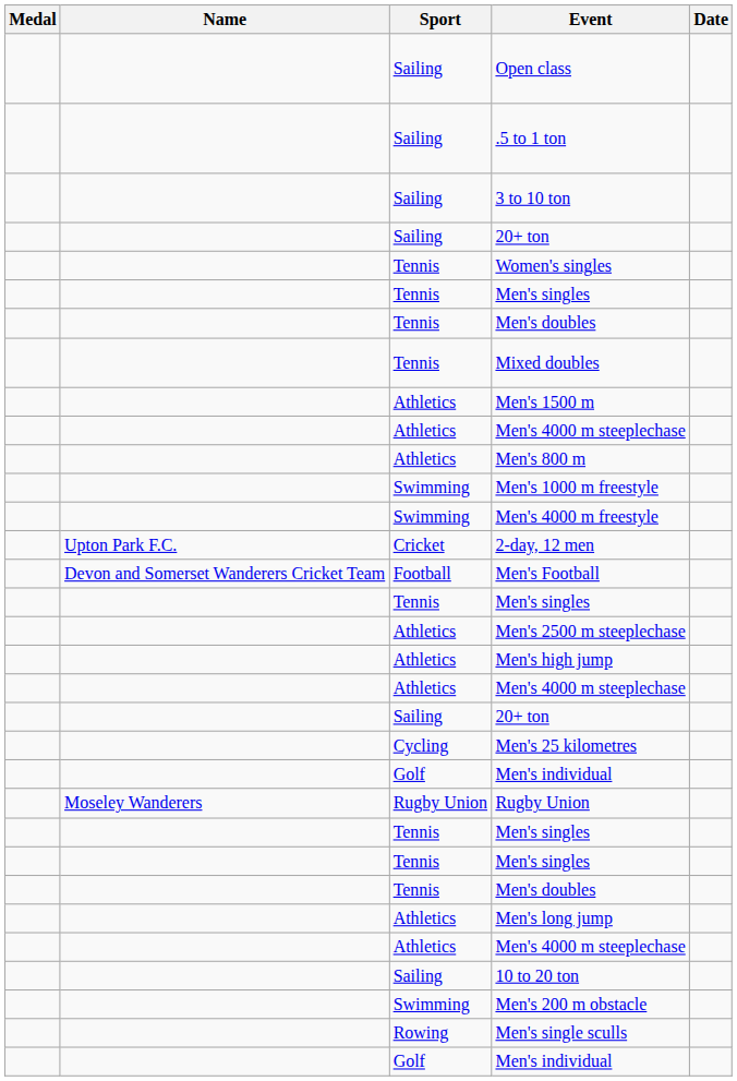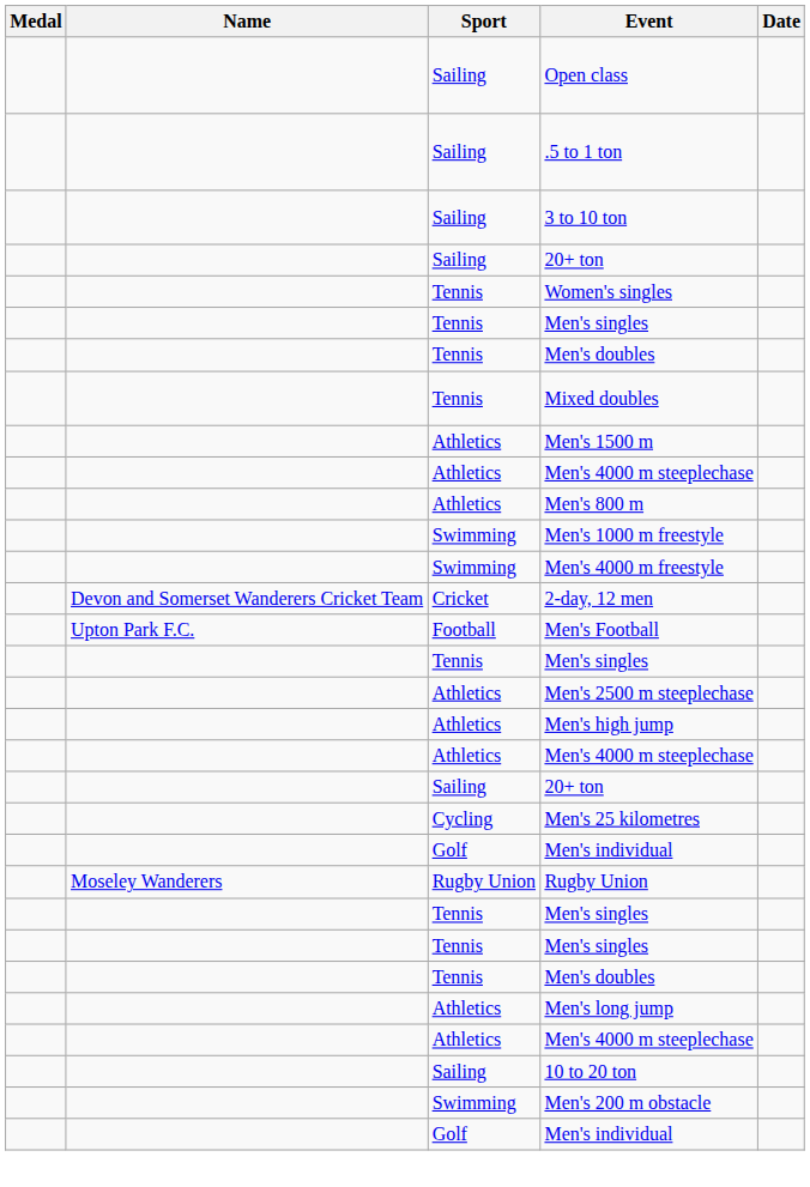2-day, 12 men | Name: Upton Park F.C. -> Devon and Somerset Wanderers Cricket Team
Men's Football | Name: Devon and Somerset Wanderers Cricket Team -> Upton Park F.C.
- row: Rowing | Men's single sculls
